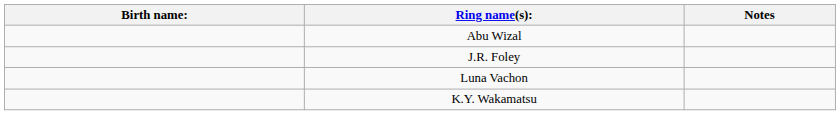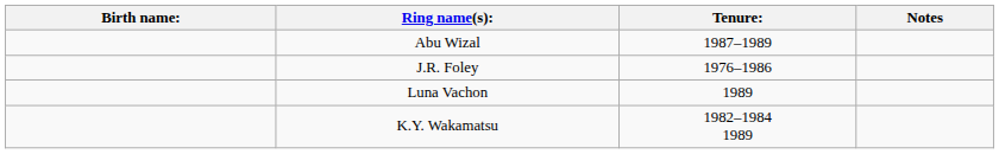+ column: Tenure: | 1987–1989 | 1976–1986 | 1989 | 1982–1984 1989
